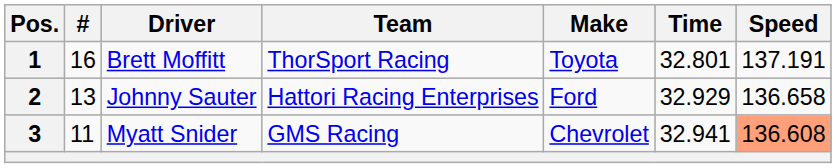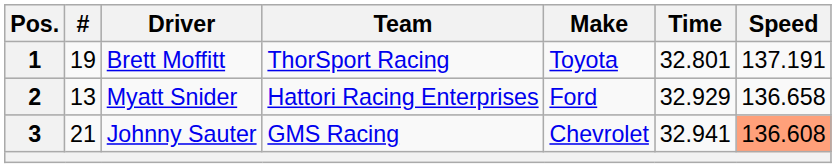1 | #: 16 -> 19
2 | Driver: Johnny Sauter -> Myatt Snider
3 | #: 11 -> 21
3 | Driver: Myatt Snider -> Johnny Sauter
